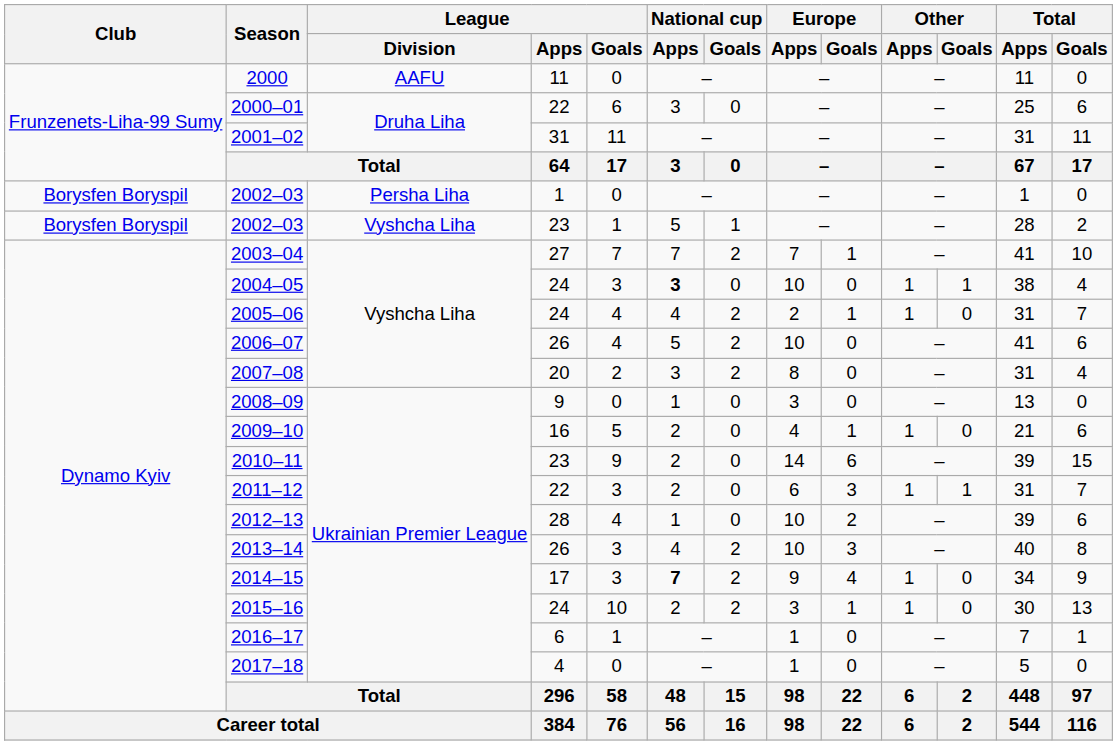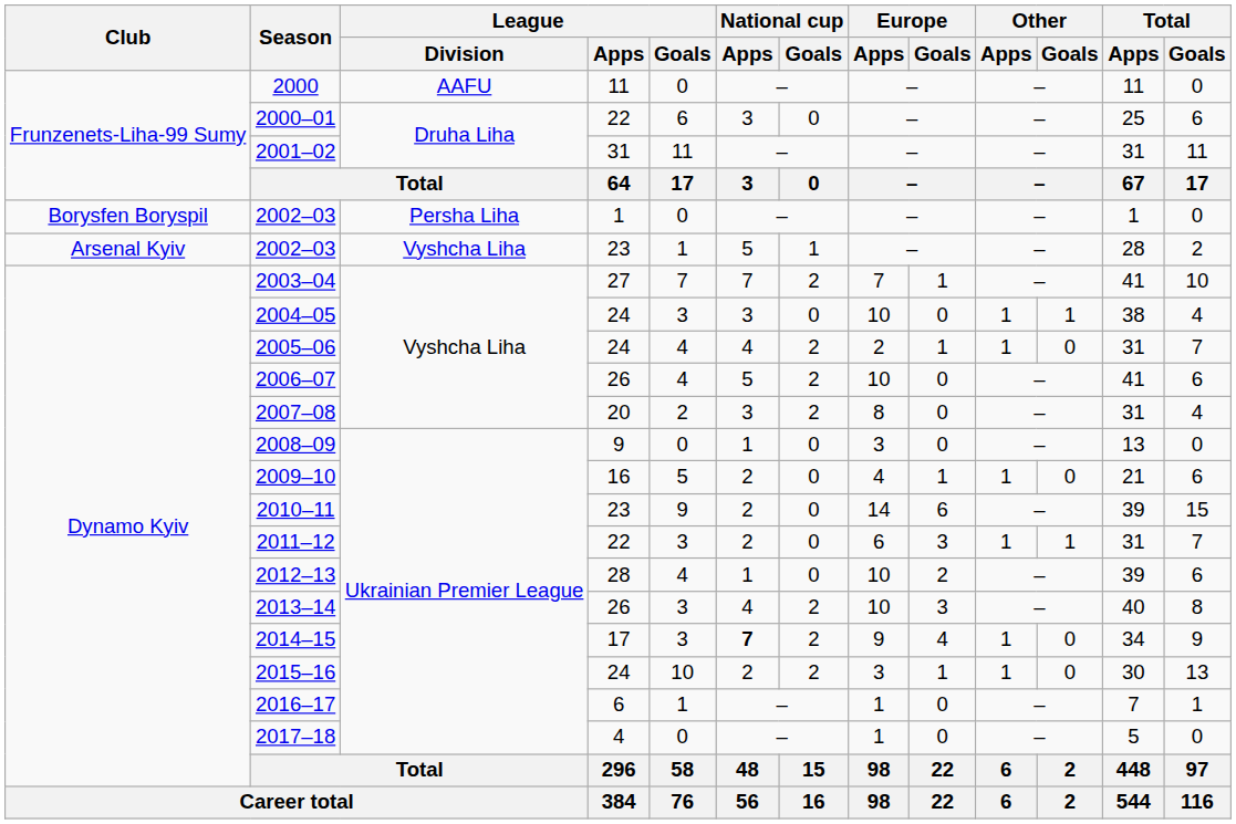2002–03 / 23 | Club: Borysfen Boryspil -> Arsenal Kyiv
2004–05 | National cup / Apps: bold -> normal
